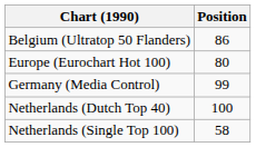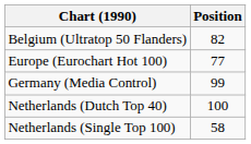Belgium (Ultratop 50 Flanders) | Position: 86 -> 82
Europe (Eurochart Hot 100) | Position: 80 -> 77
